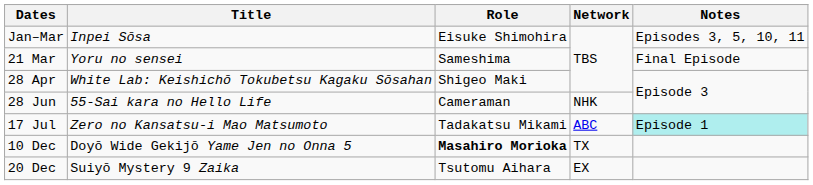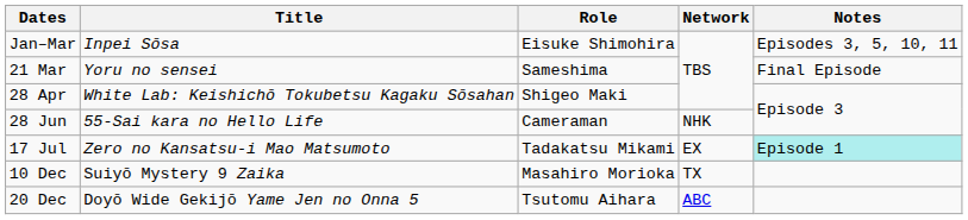17 Jul | Network: ABC -> EX
10 Dec | Title: Doyō Wide Gekijō Yame Jen no Onna 5 -> Suiyō Mystery 9 Zaika
10 Dec | Role: bold -> normal
20 Dec | Title: Suiyō Mystery 9 Zaika -> Doyō Wide Gekijō Yame Jen no Onna 5
20 Dec | Network: EX -> ABC
